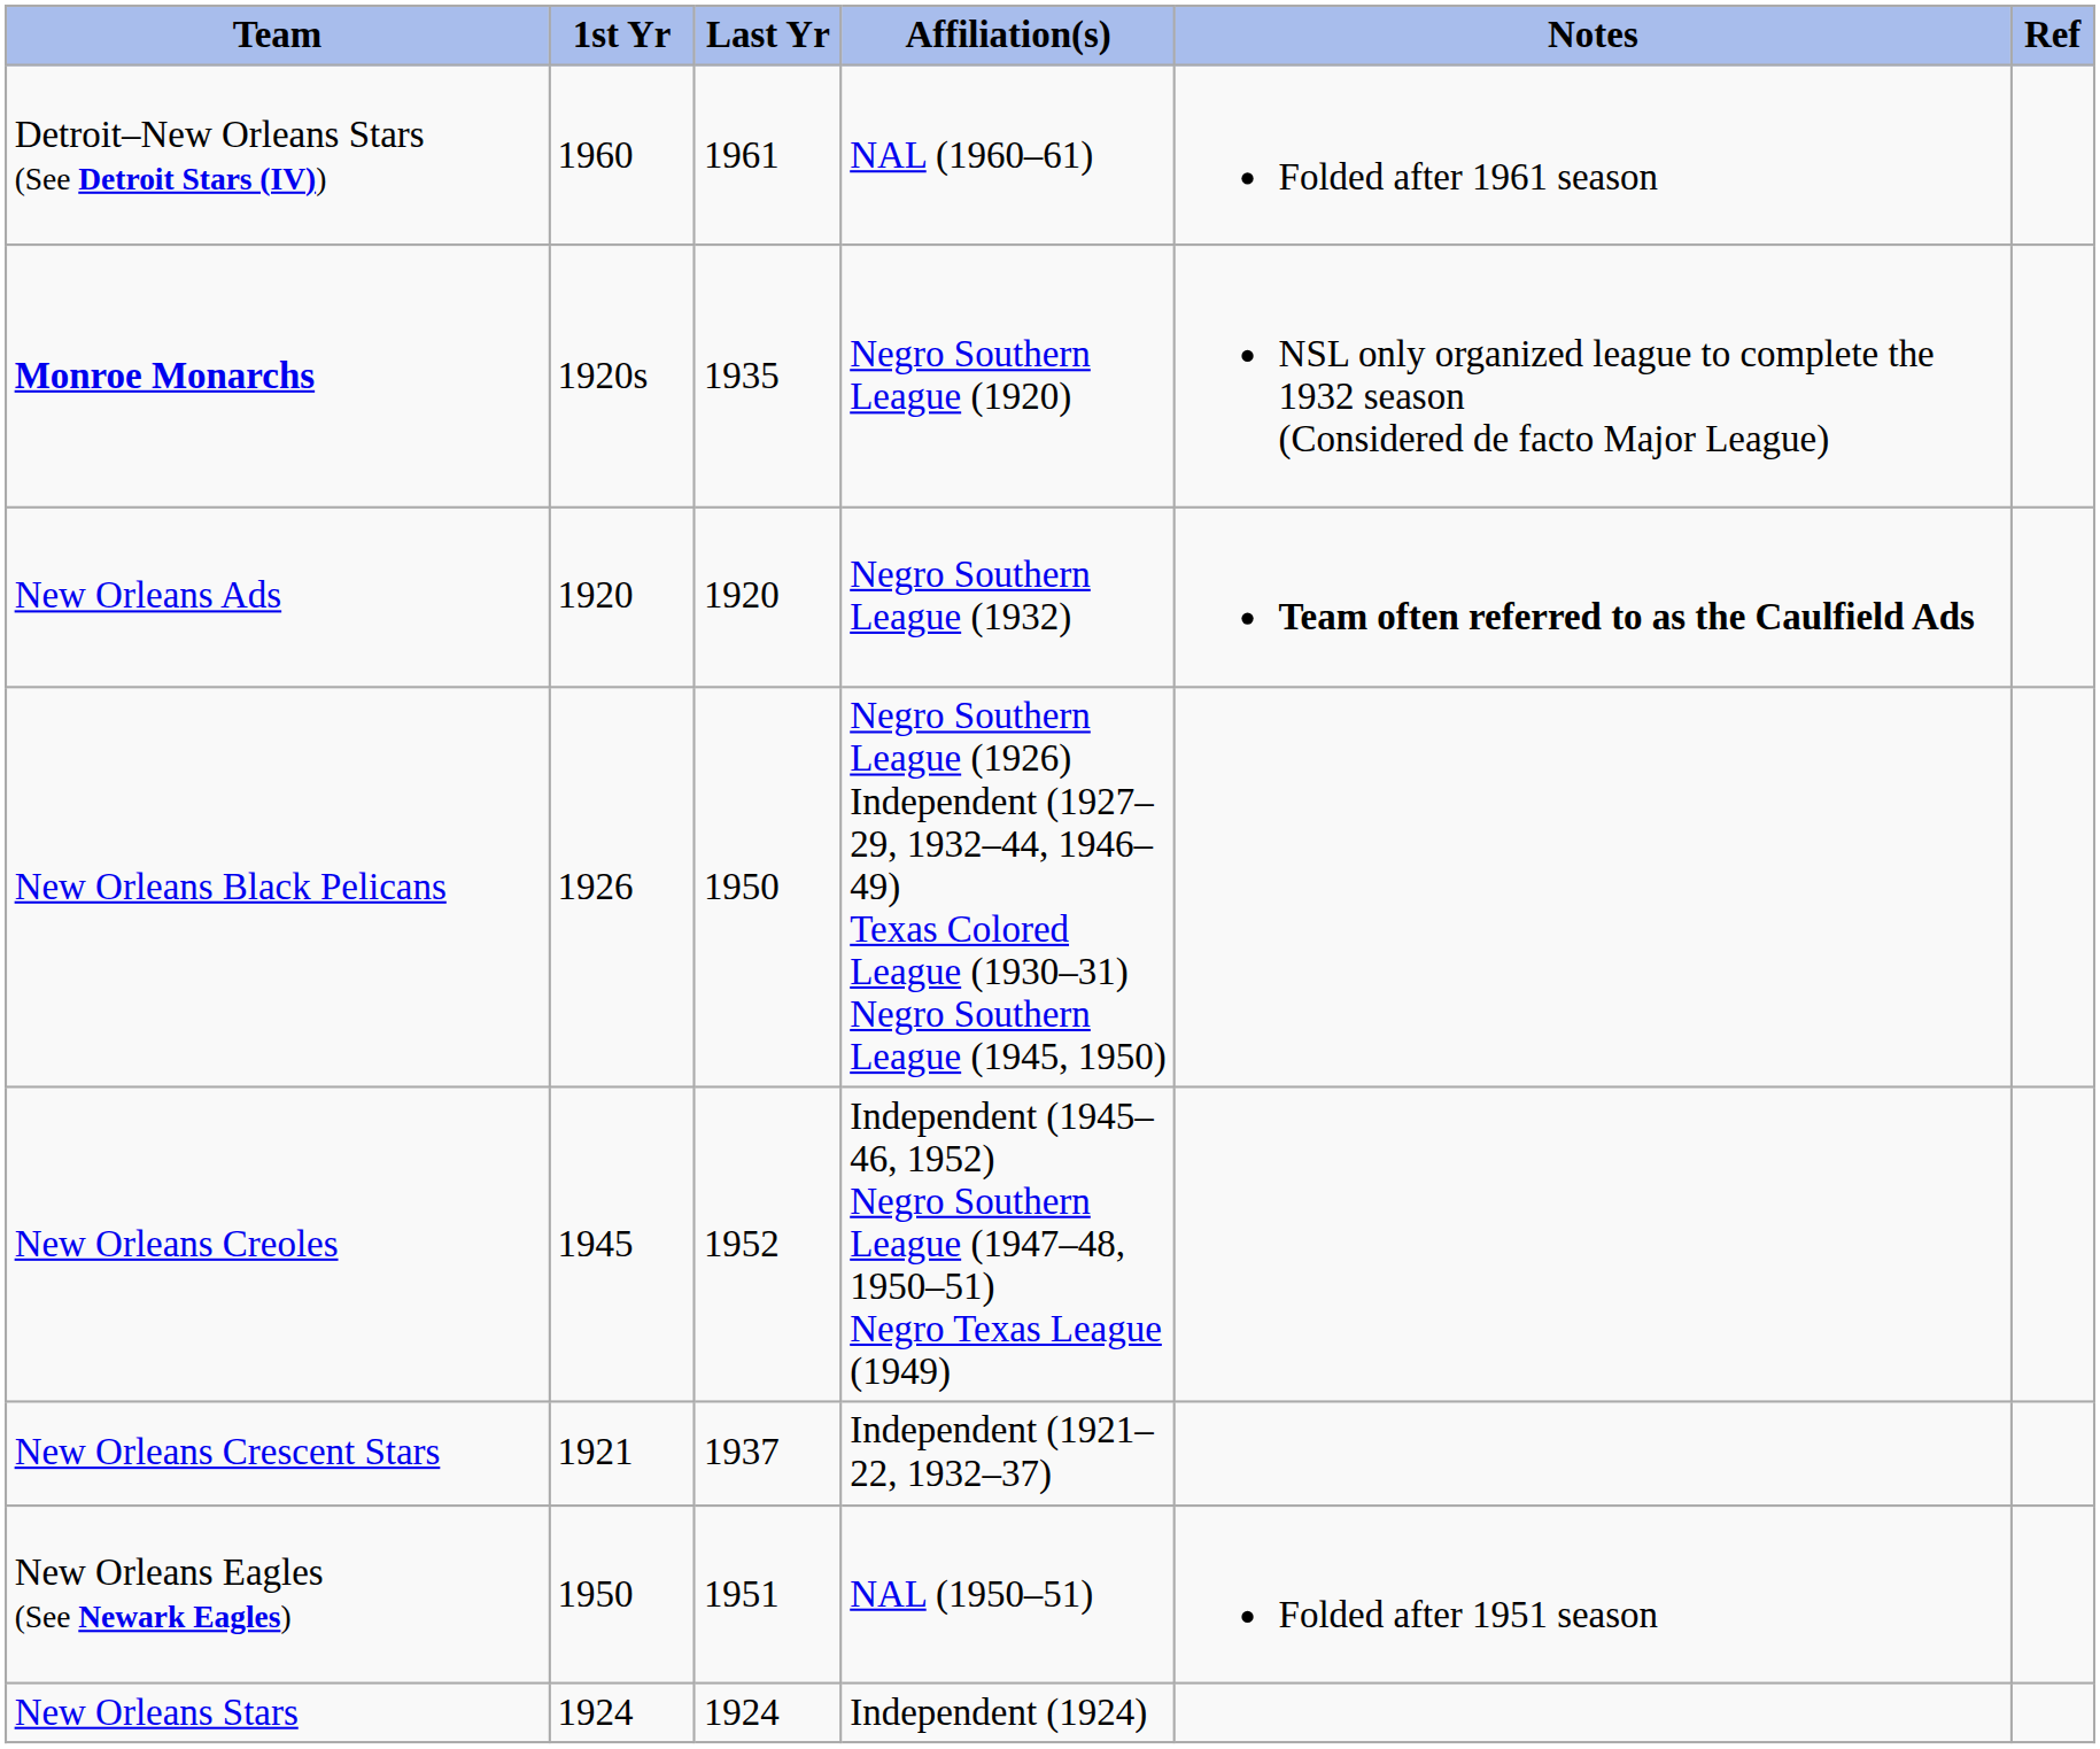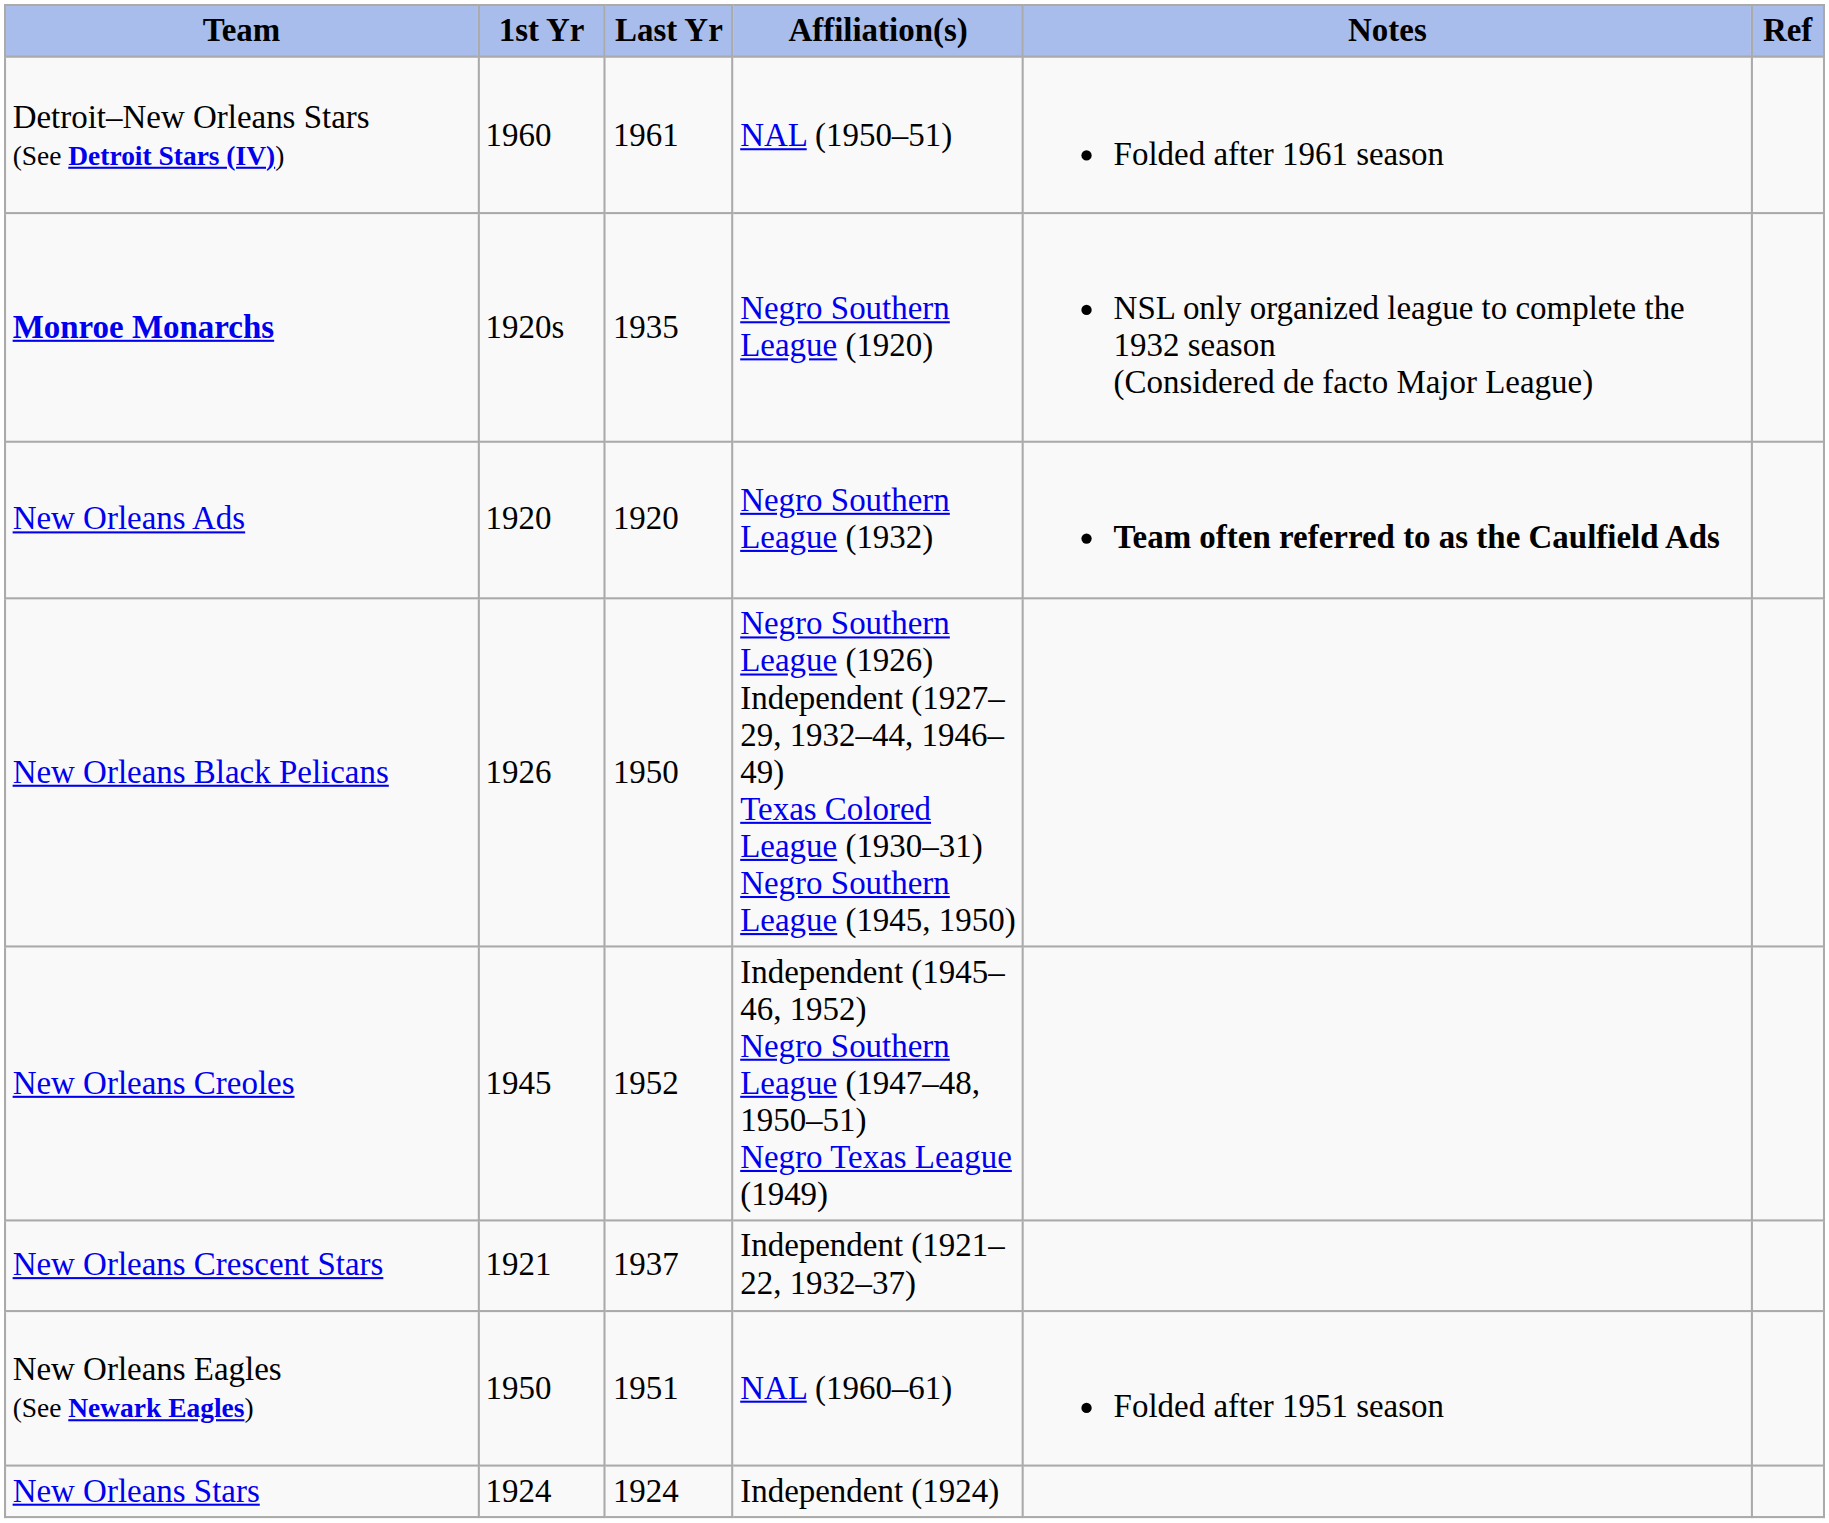Detroit–New Orleans Stars (See Detroit Stars (IV)) | Affiliation(s): NAL (1960–61) -> NAL (1950–51)
New Orleans Eagles (See Newark Eagles) | Affiliation(s): NAL (1950–51) -> NAL (1960–61)
